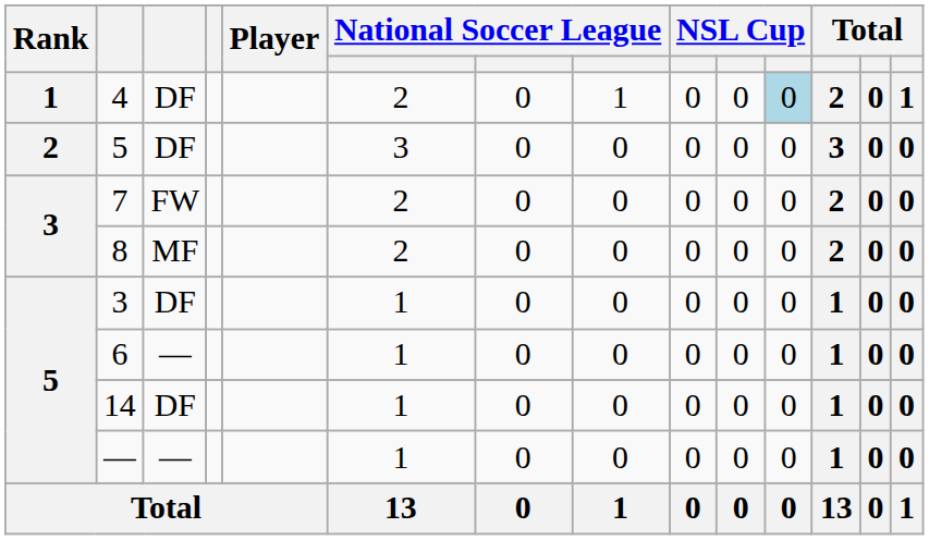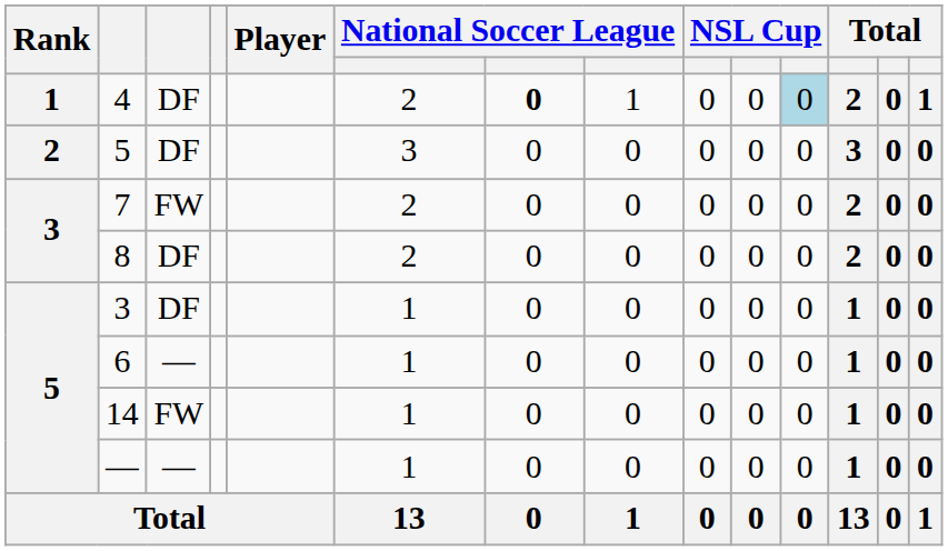4 | column 7: normal -> bold
8 | column 3: MF -> DF
14 | column 3: DF -> FW
